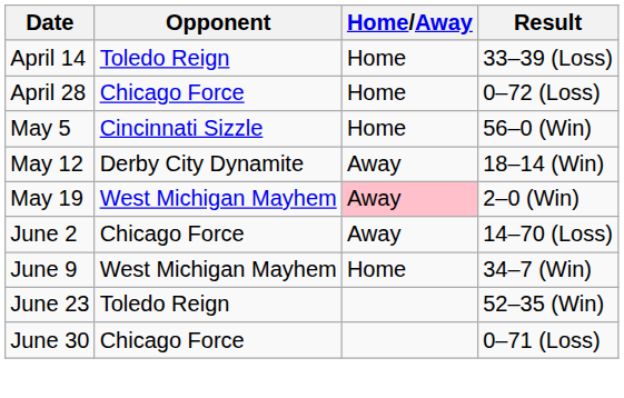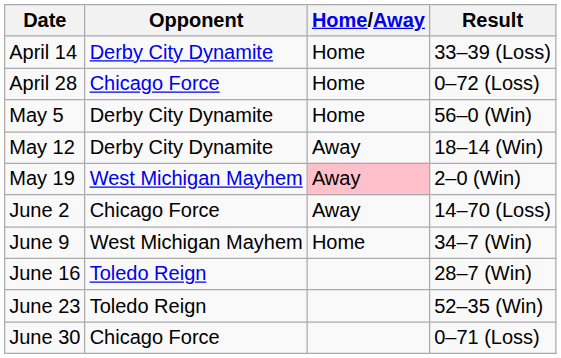April 14 | Opponent: Toledo Reign -> Derby City Dynamite
May 5 | Opponent: Cincinnati Sizzle -> Derby City Dynamite
+ row: June 16 | Toledo Reign | 28–7 (Win)
